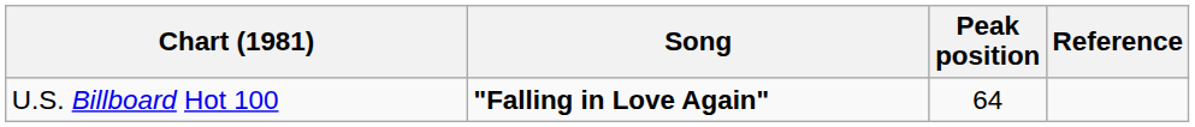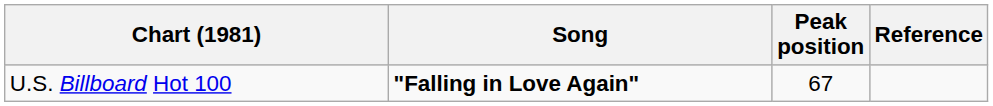U.S. Billboard Hot 100 | Peak position: 64 -> 67
